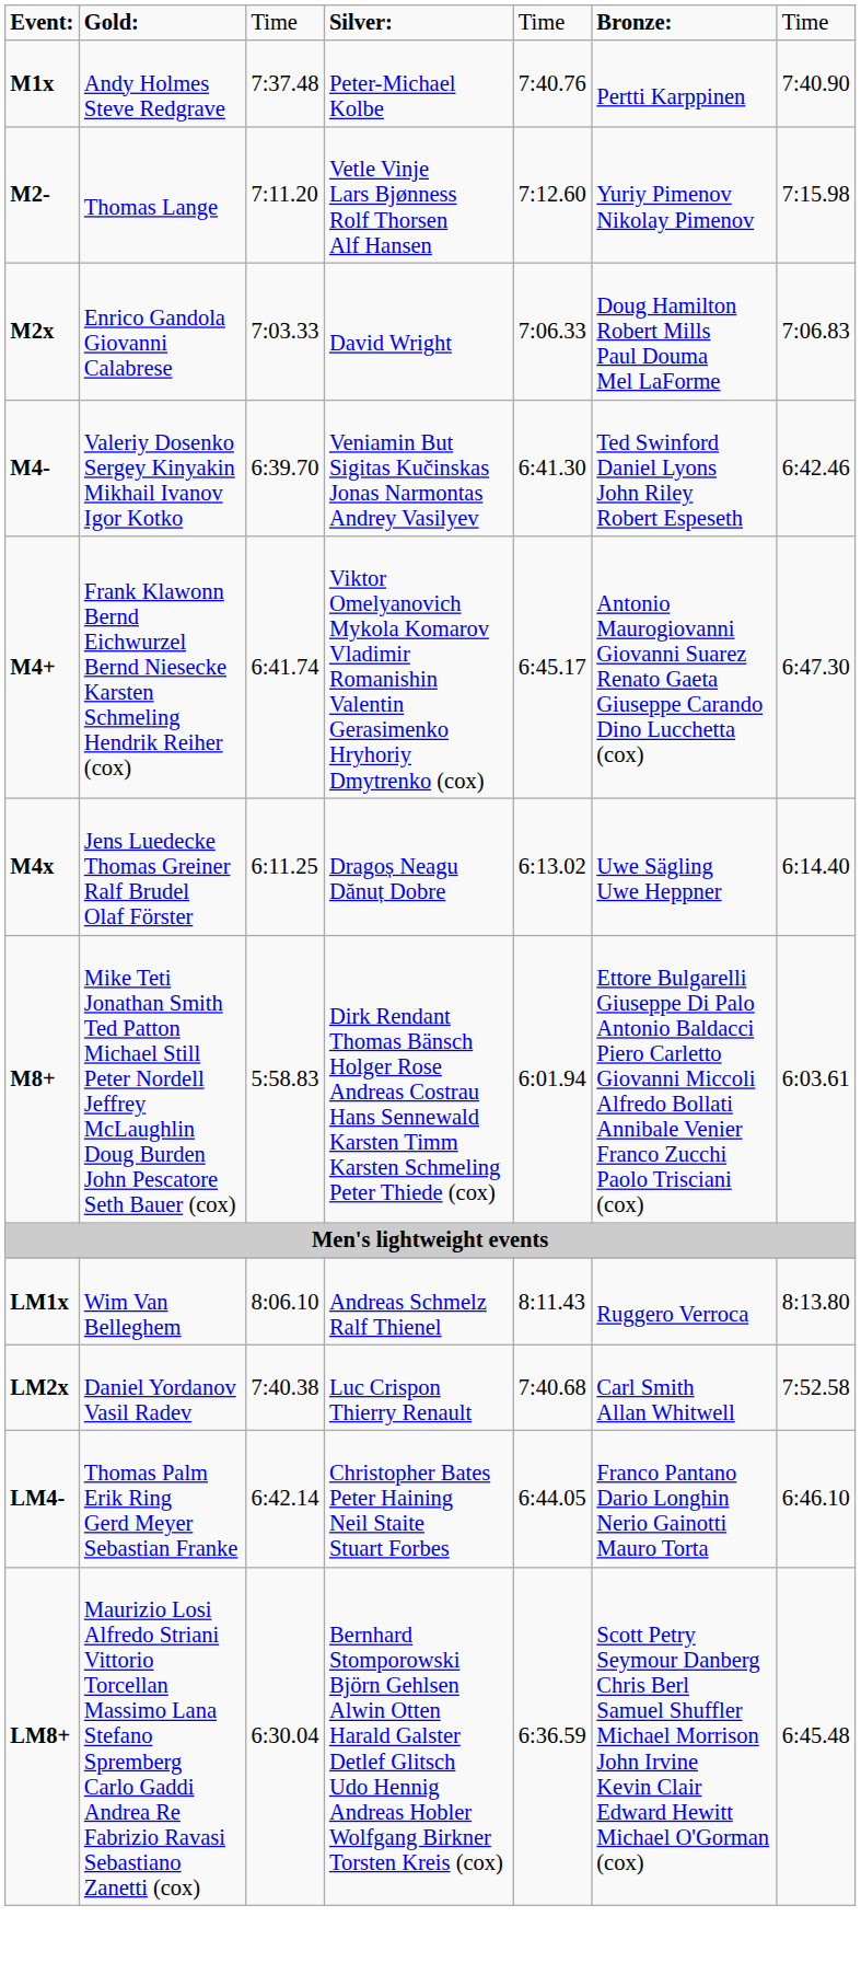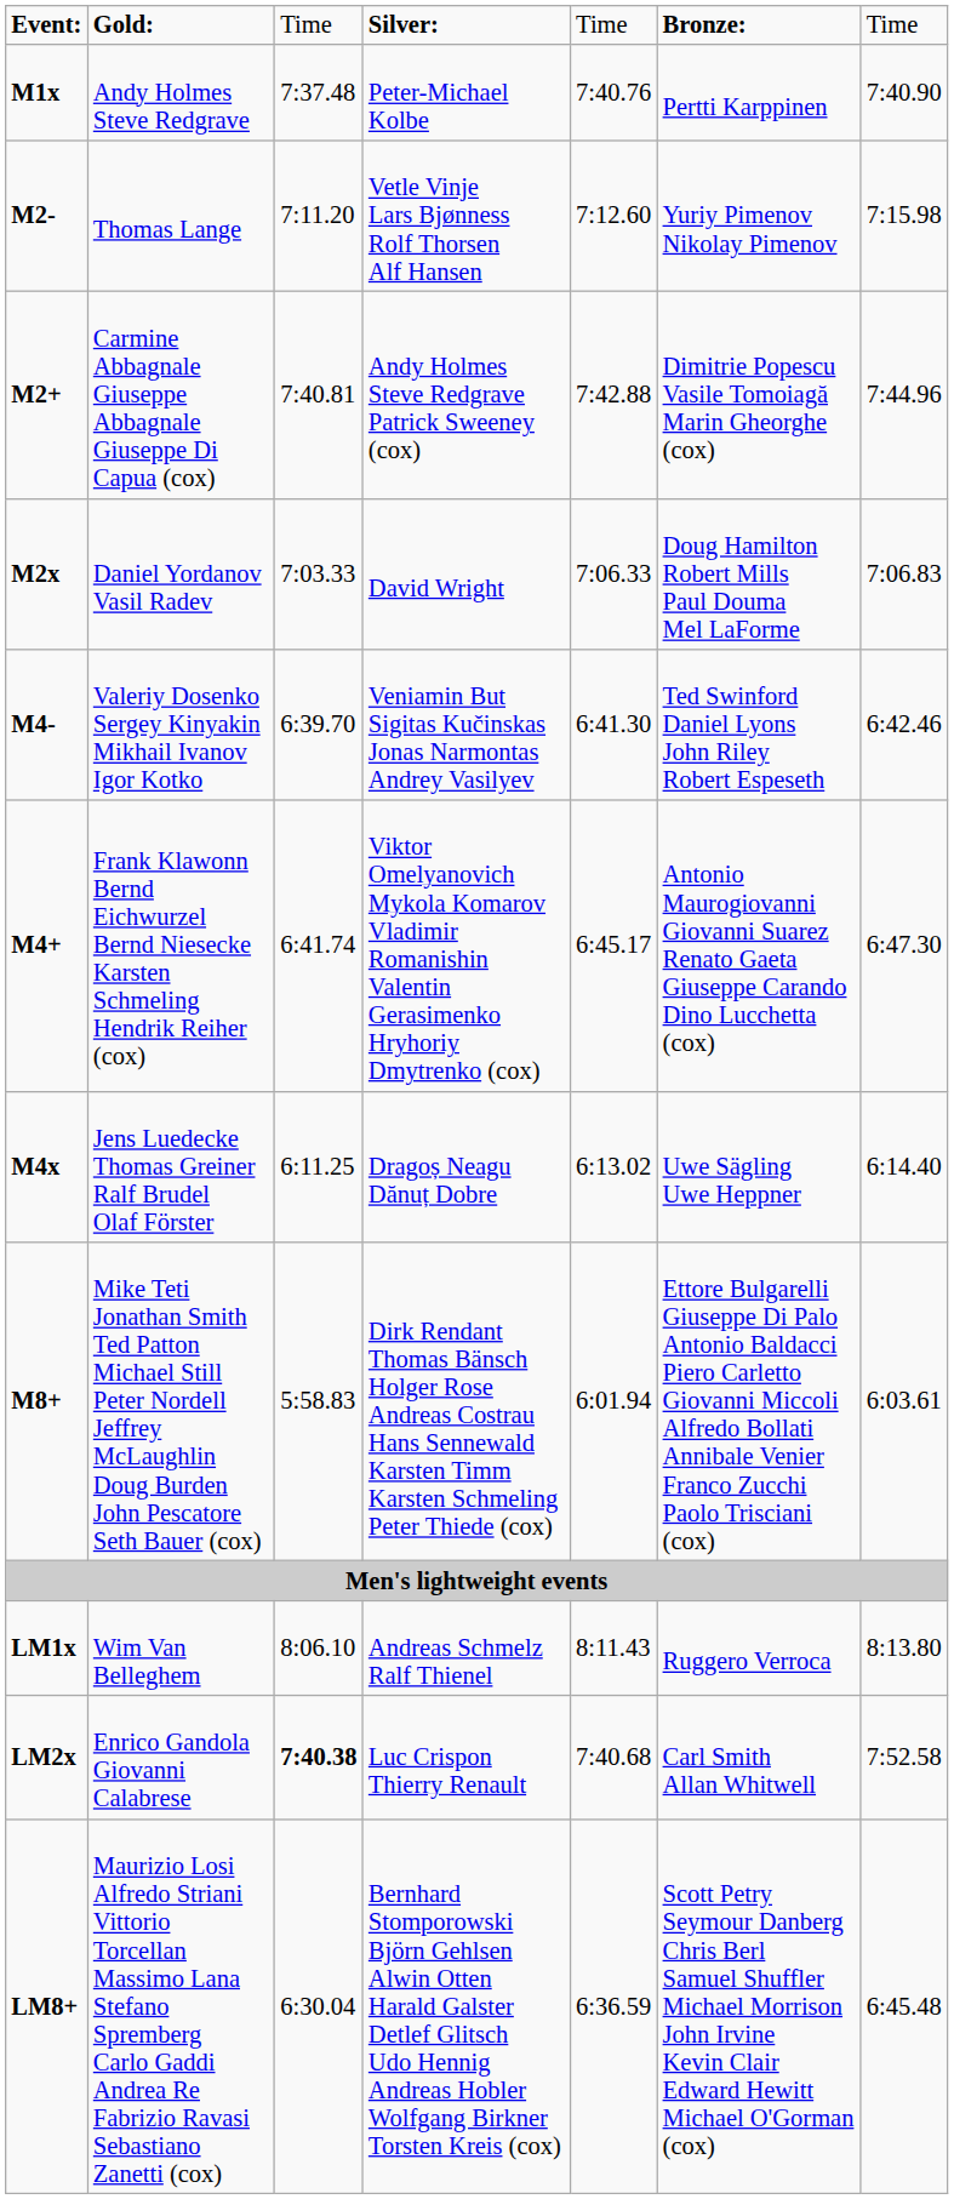+ row: M2+ | Carmine Abbagnale Giuseppe Abbagnale Giuseppe Di Capua (cox) | 7:40.81 | Andy Holmes Steve Redgrave Patrick Sweeney (cox) | 7:42.88 | Dimitrie Popescu Vasile Tomoiagă Marin Gheorghe (cox) | 7:44.96
M2x | column 2: Enrico Gandola Giovanni Calabrese -> Daniel Yordanov Vasil Radev
LM2x | column 2: Daniel Yordanov Vasil Radev -> Enrico Gandola Giovanni Calabrese
LM2x | column 3: normal -> bold
- row: LM4- | Thomas Palm Erik Ring Gerd Meyer Sebastian Franke | 6:42.14 | Christopher Bates Peter Haining Neil Staite Stuart Forbes | 6:44.05 | Franco Pantano Dario Longhin Nerio Gainotti Mauro Torta | 6:46.10
